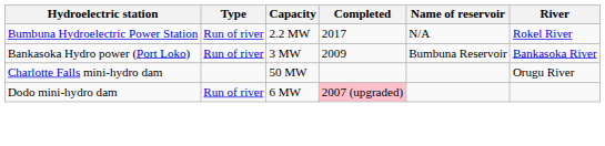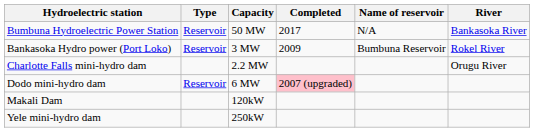Bumbuna Hydroelectric Power Station | Type: Run of river -> Reservoir
Bumbuna Hydroelectric Power Station | Capacity: 2.2 MW -> 50 MW
Bumbuna Hydroelectric Power Station | River: Rokel River -> Bankasoka River
Bankasoka Hydro power (Port Loko) | Type: Run of river -> Reservoir
Bankasoka Hydro power (Port Loko) | River: Bankasoka River -> Rokel River
Charlotte Falls mini-hydro dam | Capacity: 50 MW -> 2.2 MW
Dodo mini-hydro dam | Type: Run of river -> Reservoir
+ row: Makali Dam | 120kW
+ row: Yele mini-hydro dam | 250kW
